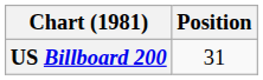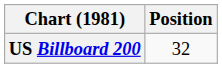US Billboard 200 | Position: 31 -> 32
